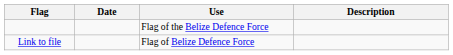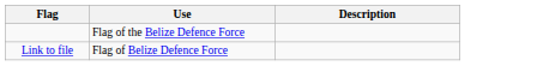- column: Date
